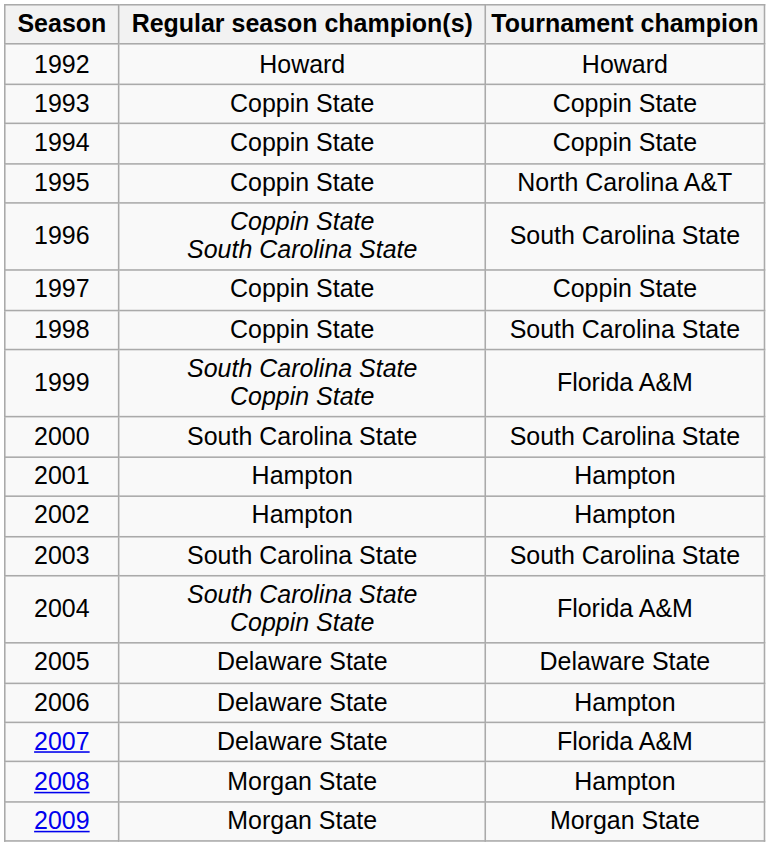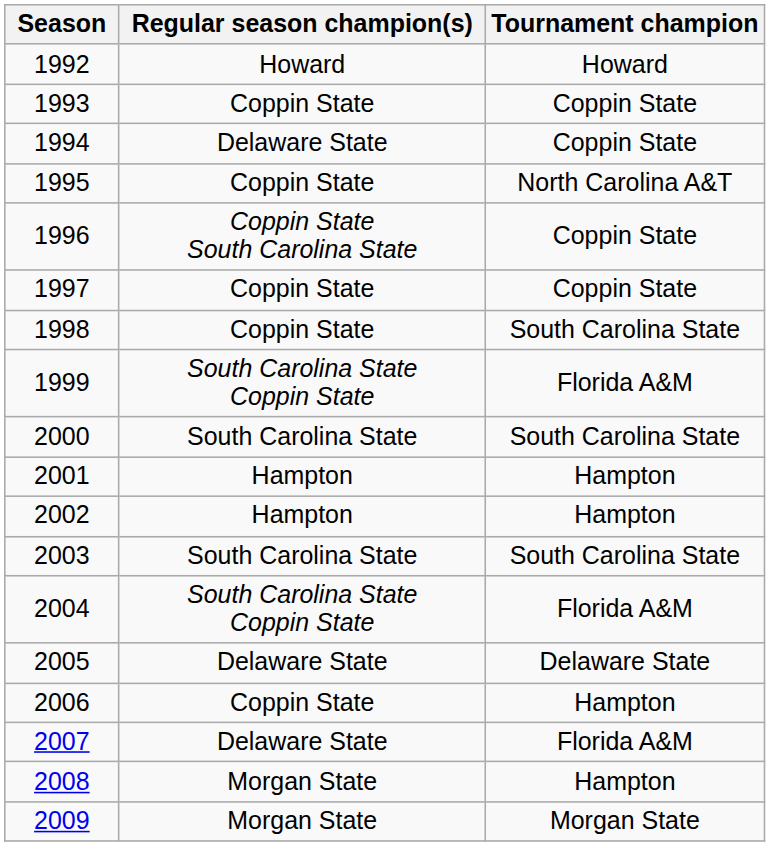1994 | Regular season champion(s): Coppin State -> Delaware State
1996 | Tournament champion: South Carolina State -> Coppin State
2006 | Regular season champion(s): Delaware State -> Coppin State
